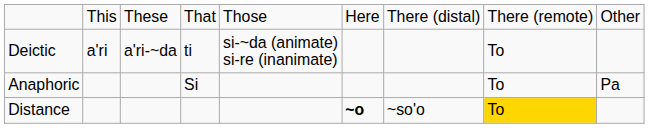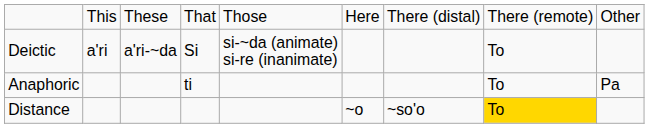Deictic | column 4: ti -> Si
Anaphoric | column 4: Si -> ti
Distance | column 6: bold -> normal
